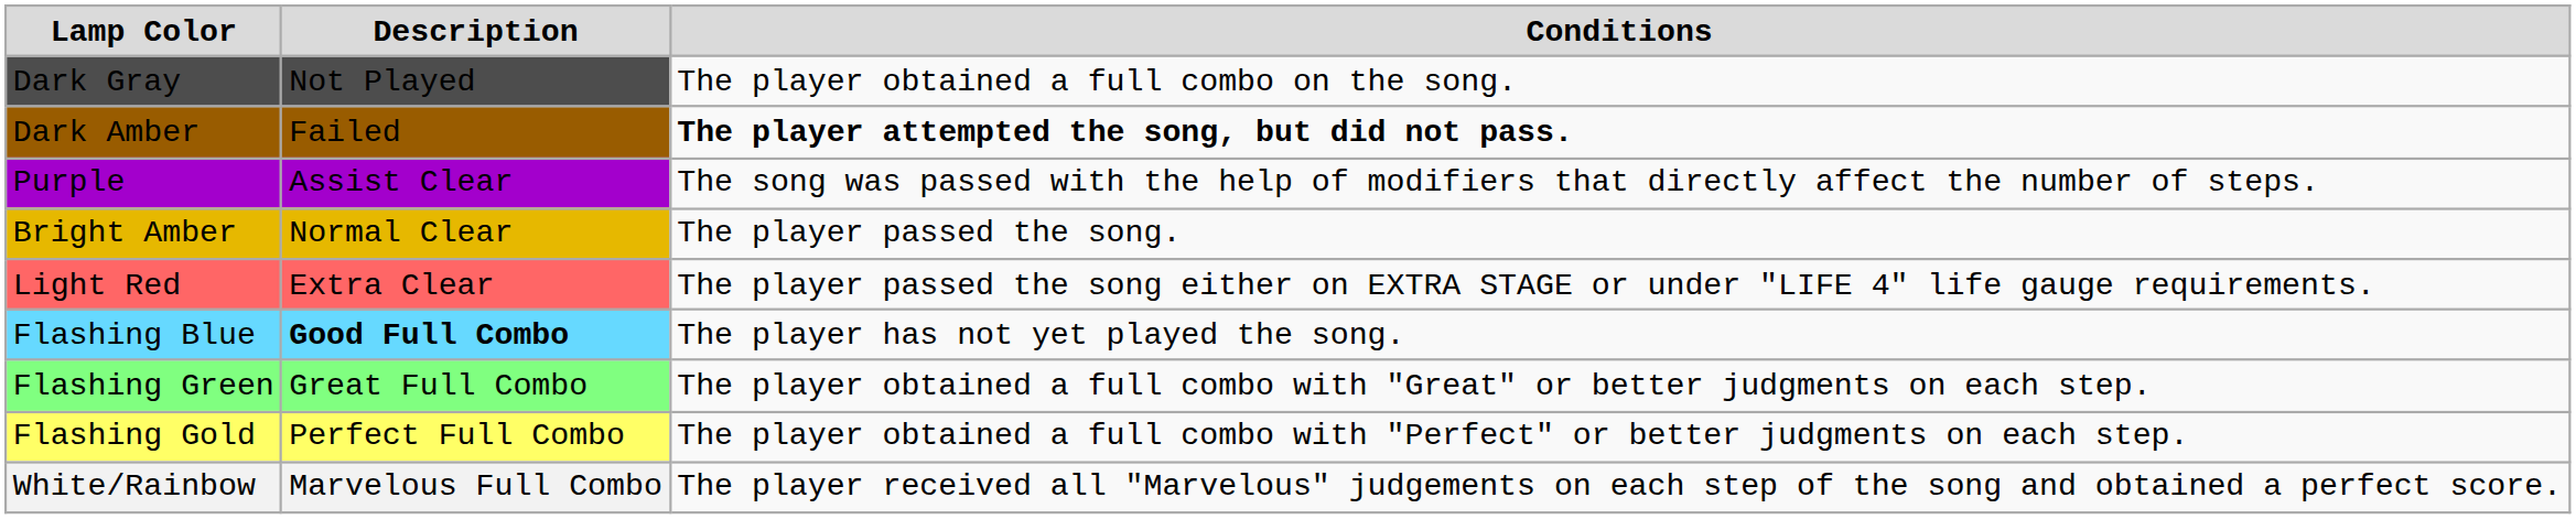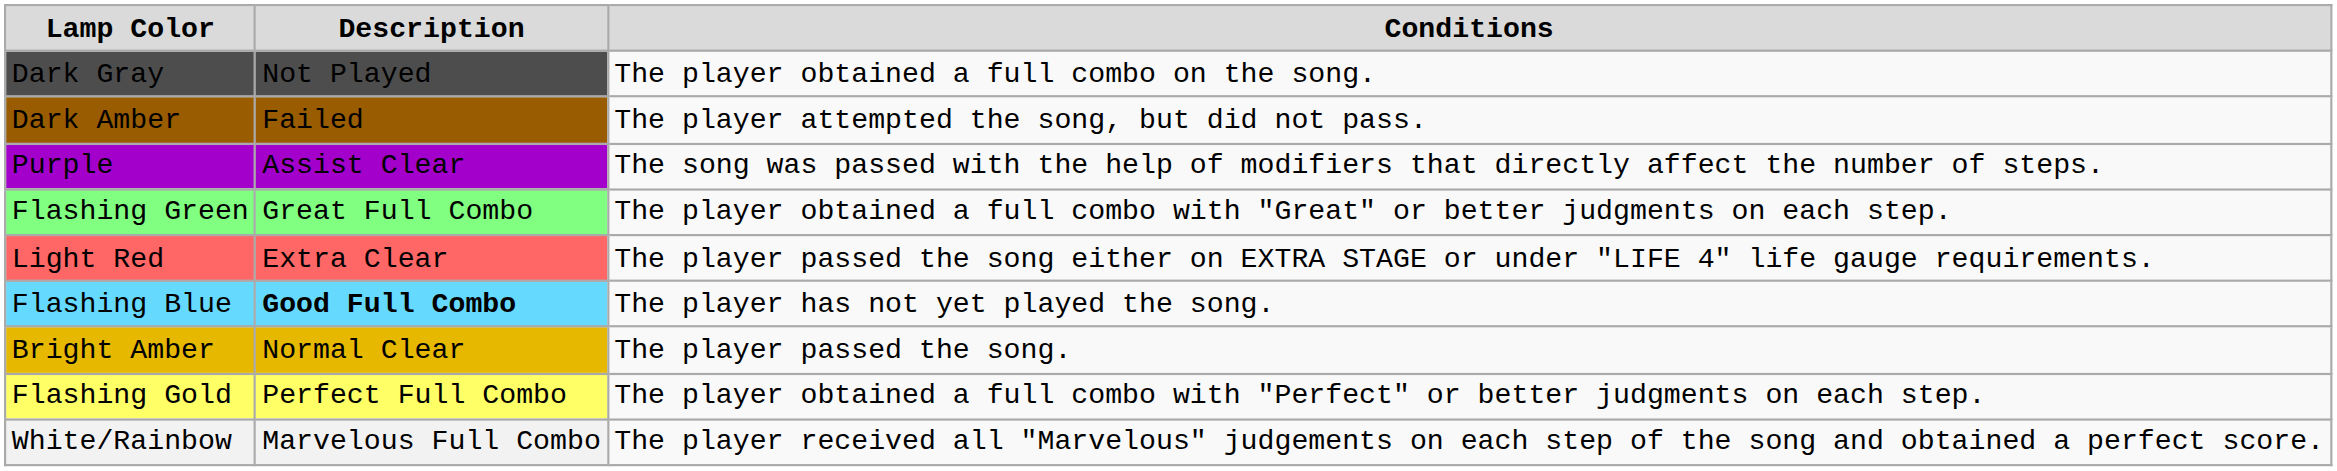Dark Amber | Conditions: bold -> normal
rows swapped: Bright Amber <-> Flashing Green
